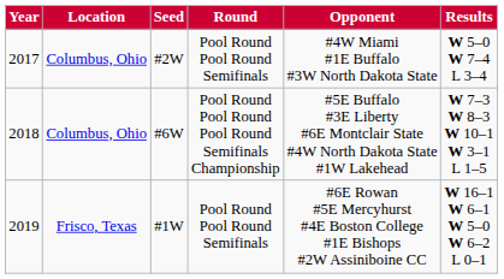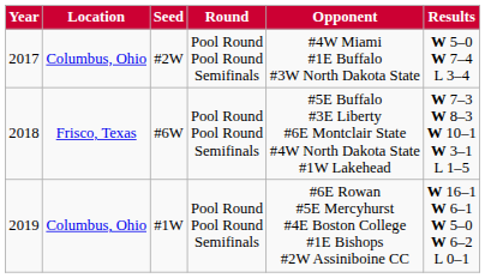2018 | Location: Columbus, Ohio -> Frisco, Texas
2018 | Round: Pool Round Pool Round Pool Round Semifinals Championship -> Pool Round Pool Round Semifinals
2019 | Location: Frisco, Texas -> Columbus, Ohio
